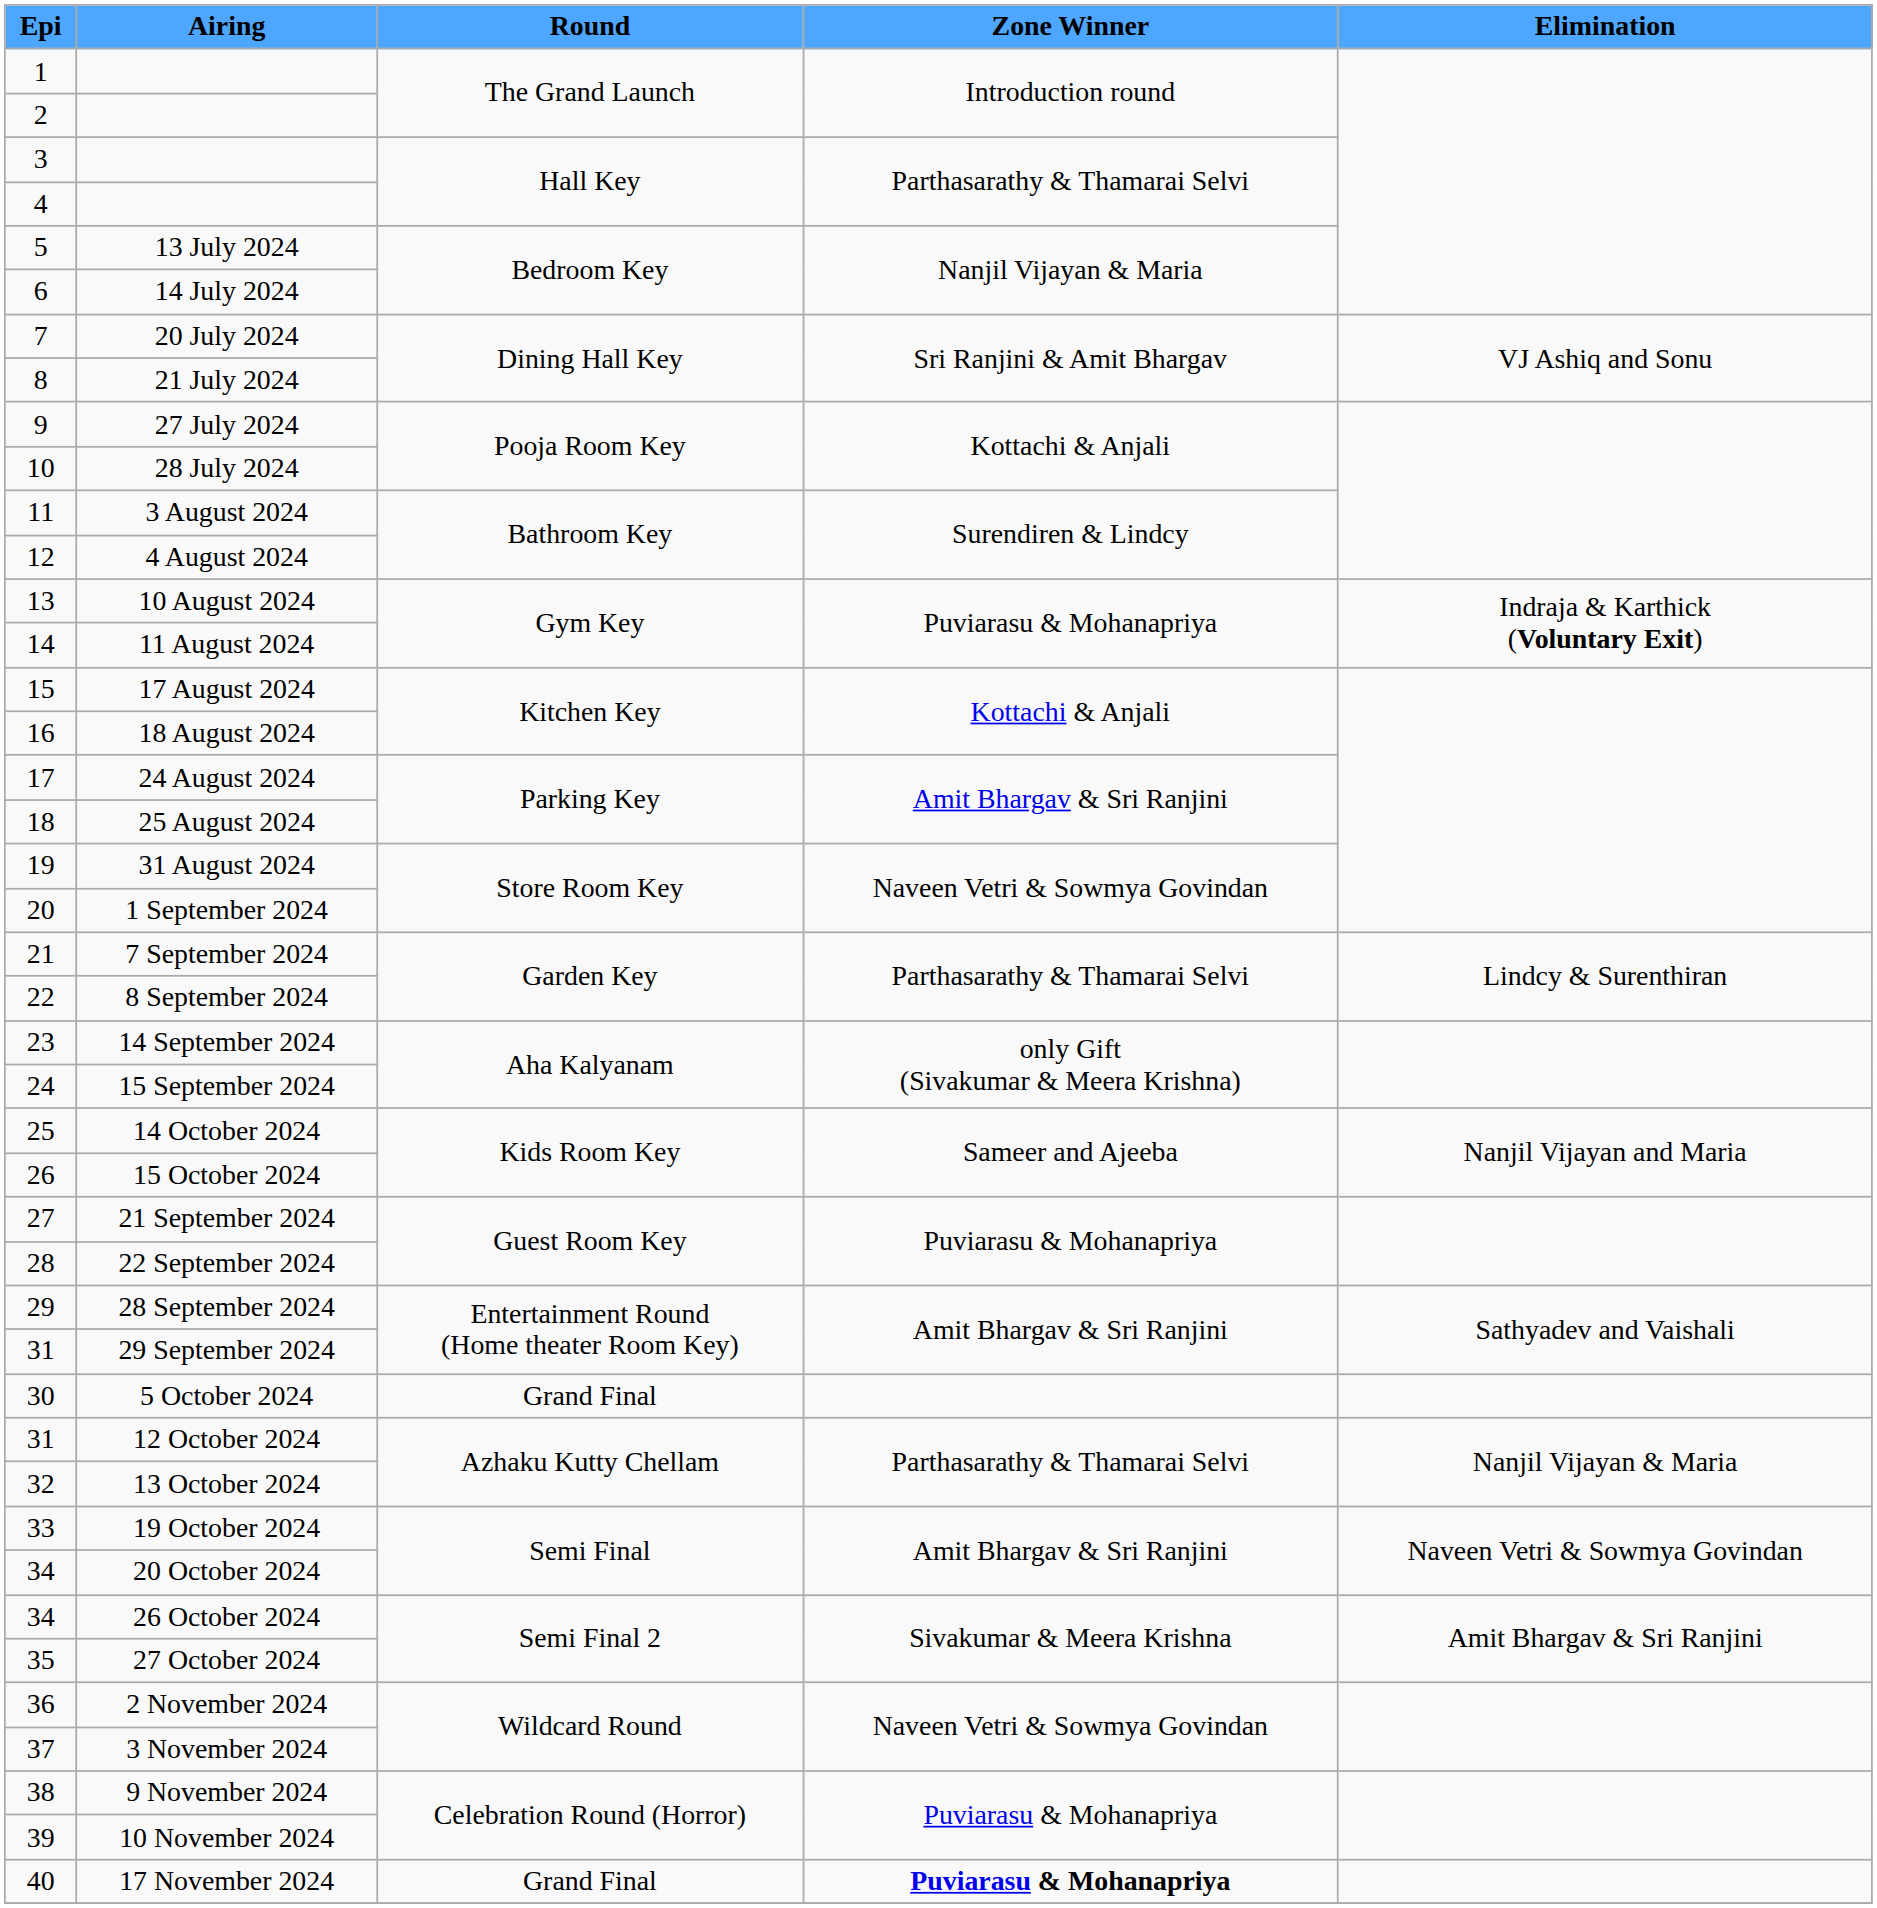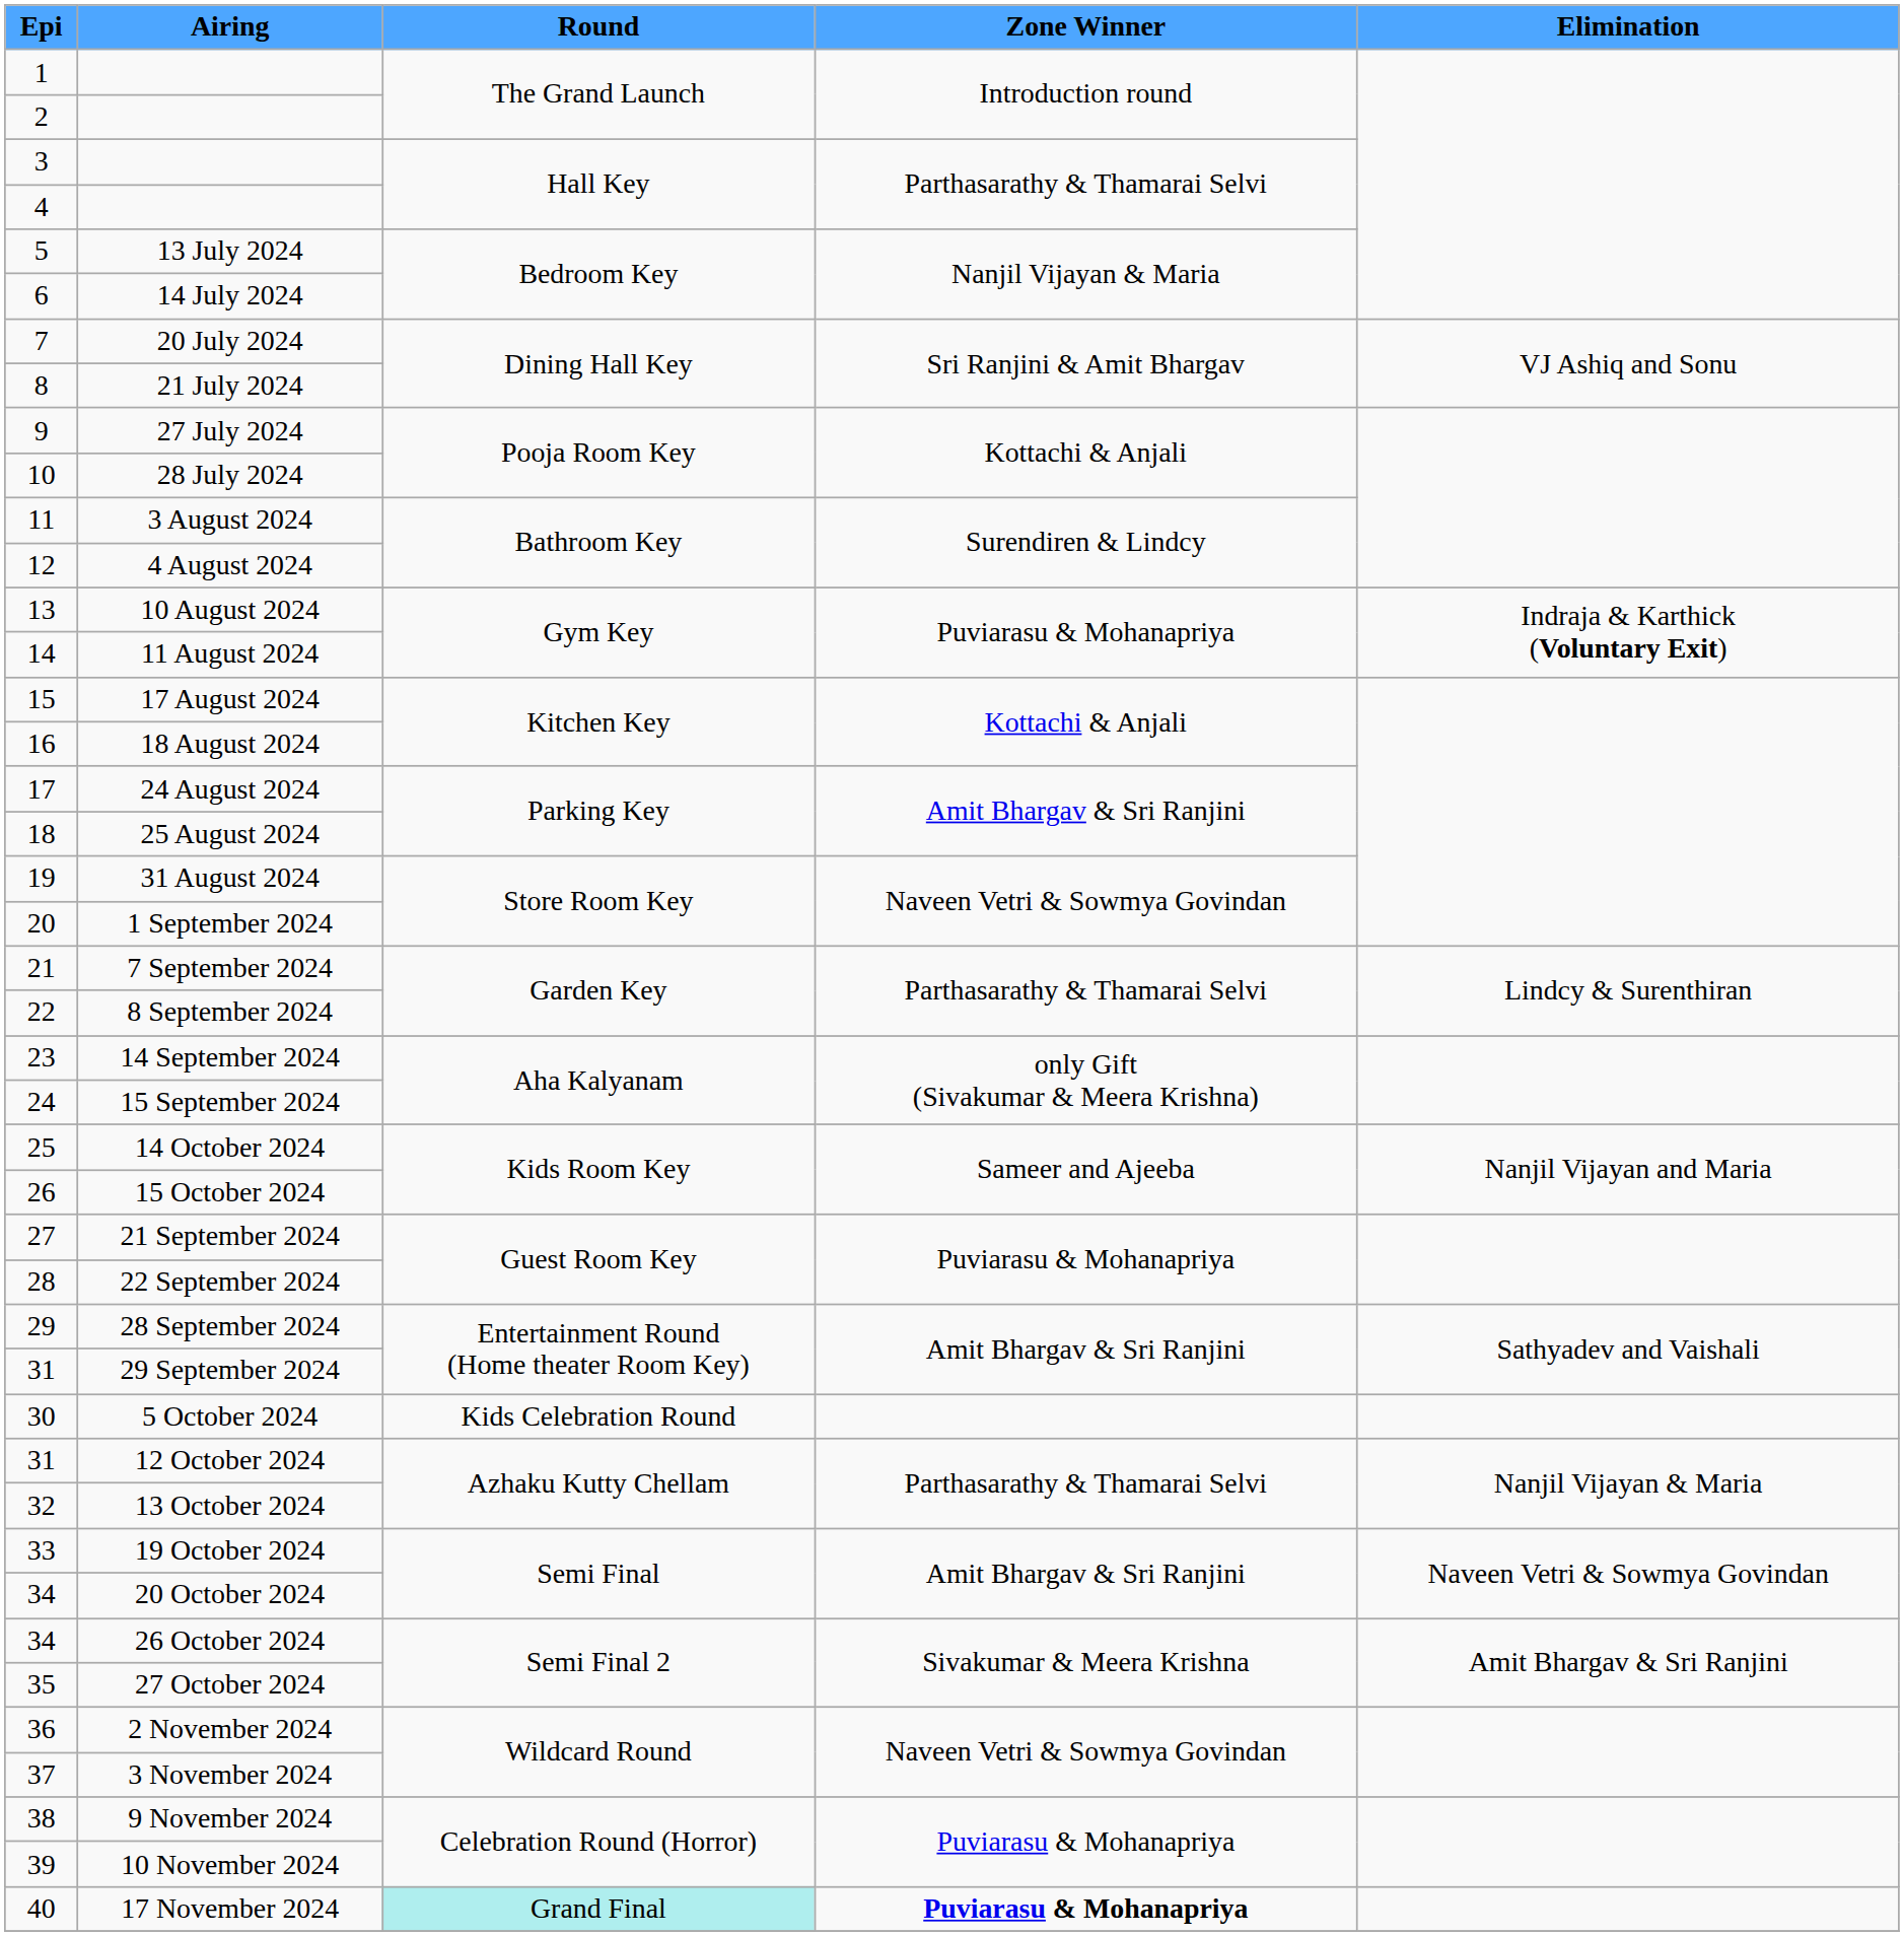5 October 2024 | Round: Grand Final -> Kids Celebration Round
17 November 2024 | Round: no background -> paleturquoise background
